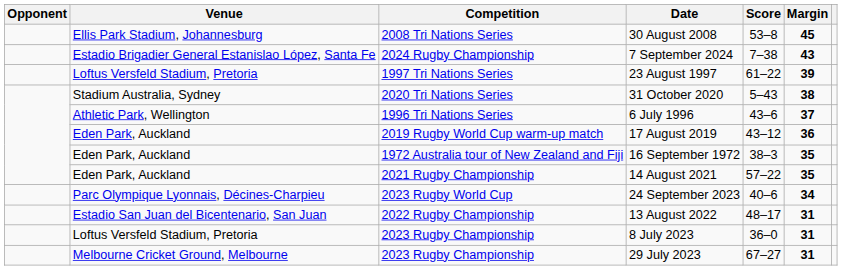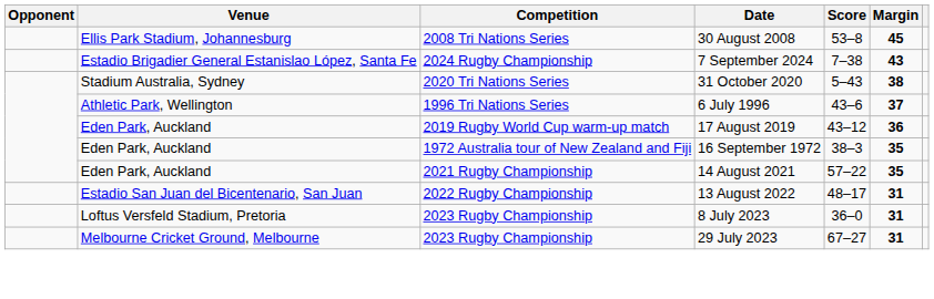- row: Loftus Versfeld Stadium, Pretoria | 1997 Tri Nations Series | 23 August 1997 | 61–22 | 39
- row: Parc Olympique Lyonnais, Décines-Charpieu | 2023 Rugby World Cup | 24 September 2023 | 40–6 | 34
